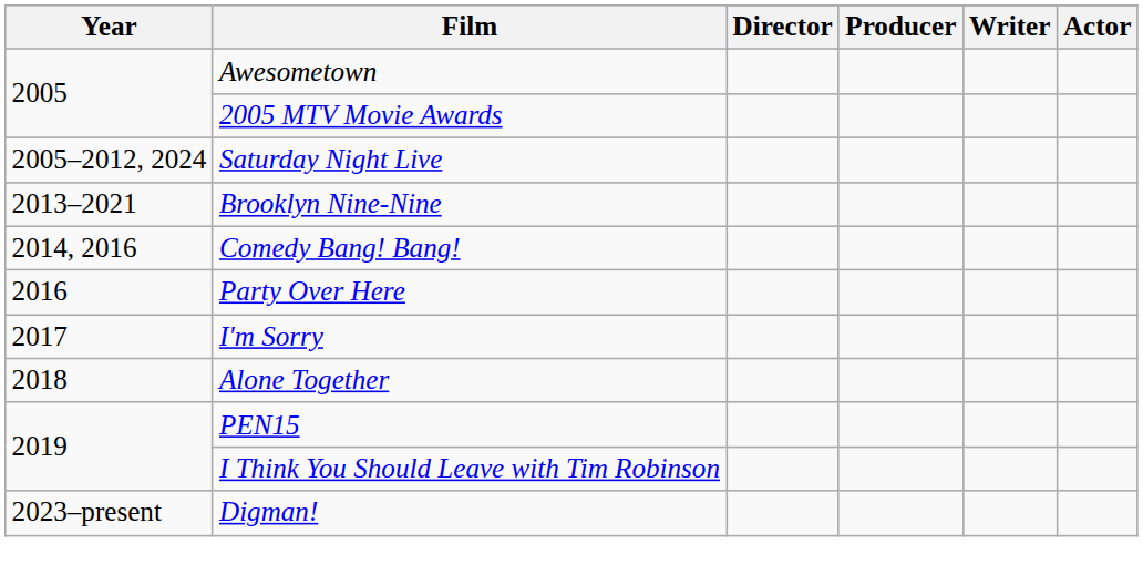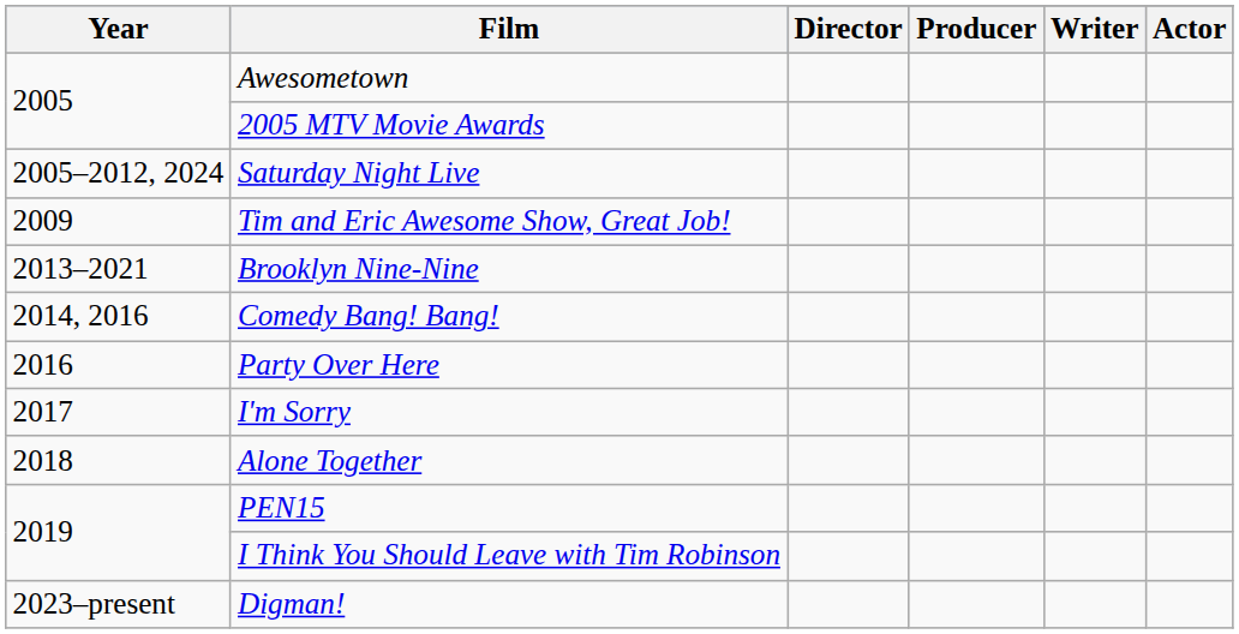+ row: 2009 | Tim and Eric Awesome Show, Great Job!
